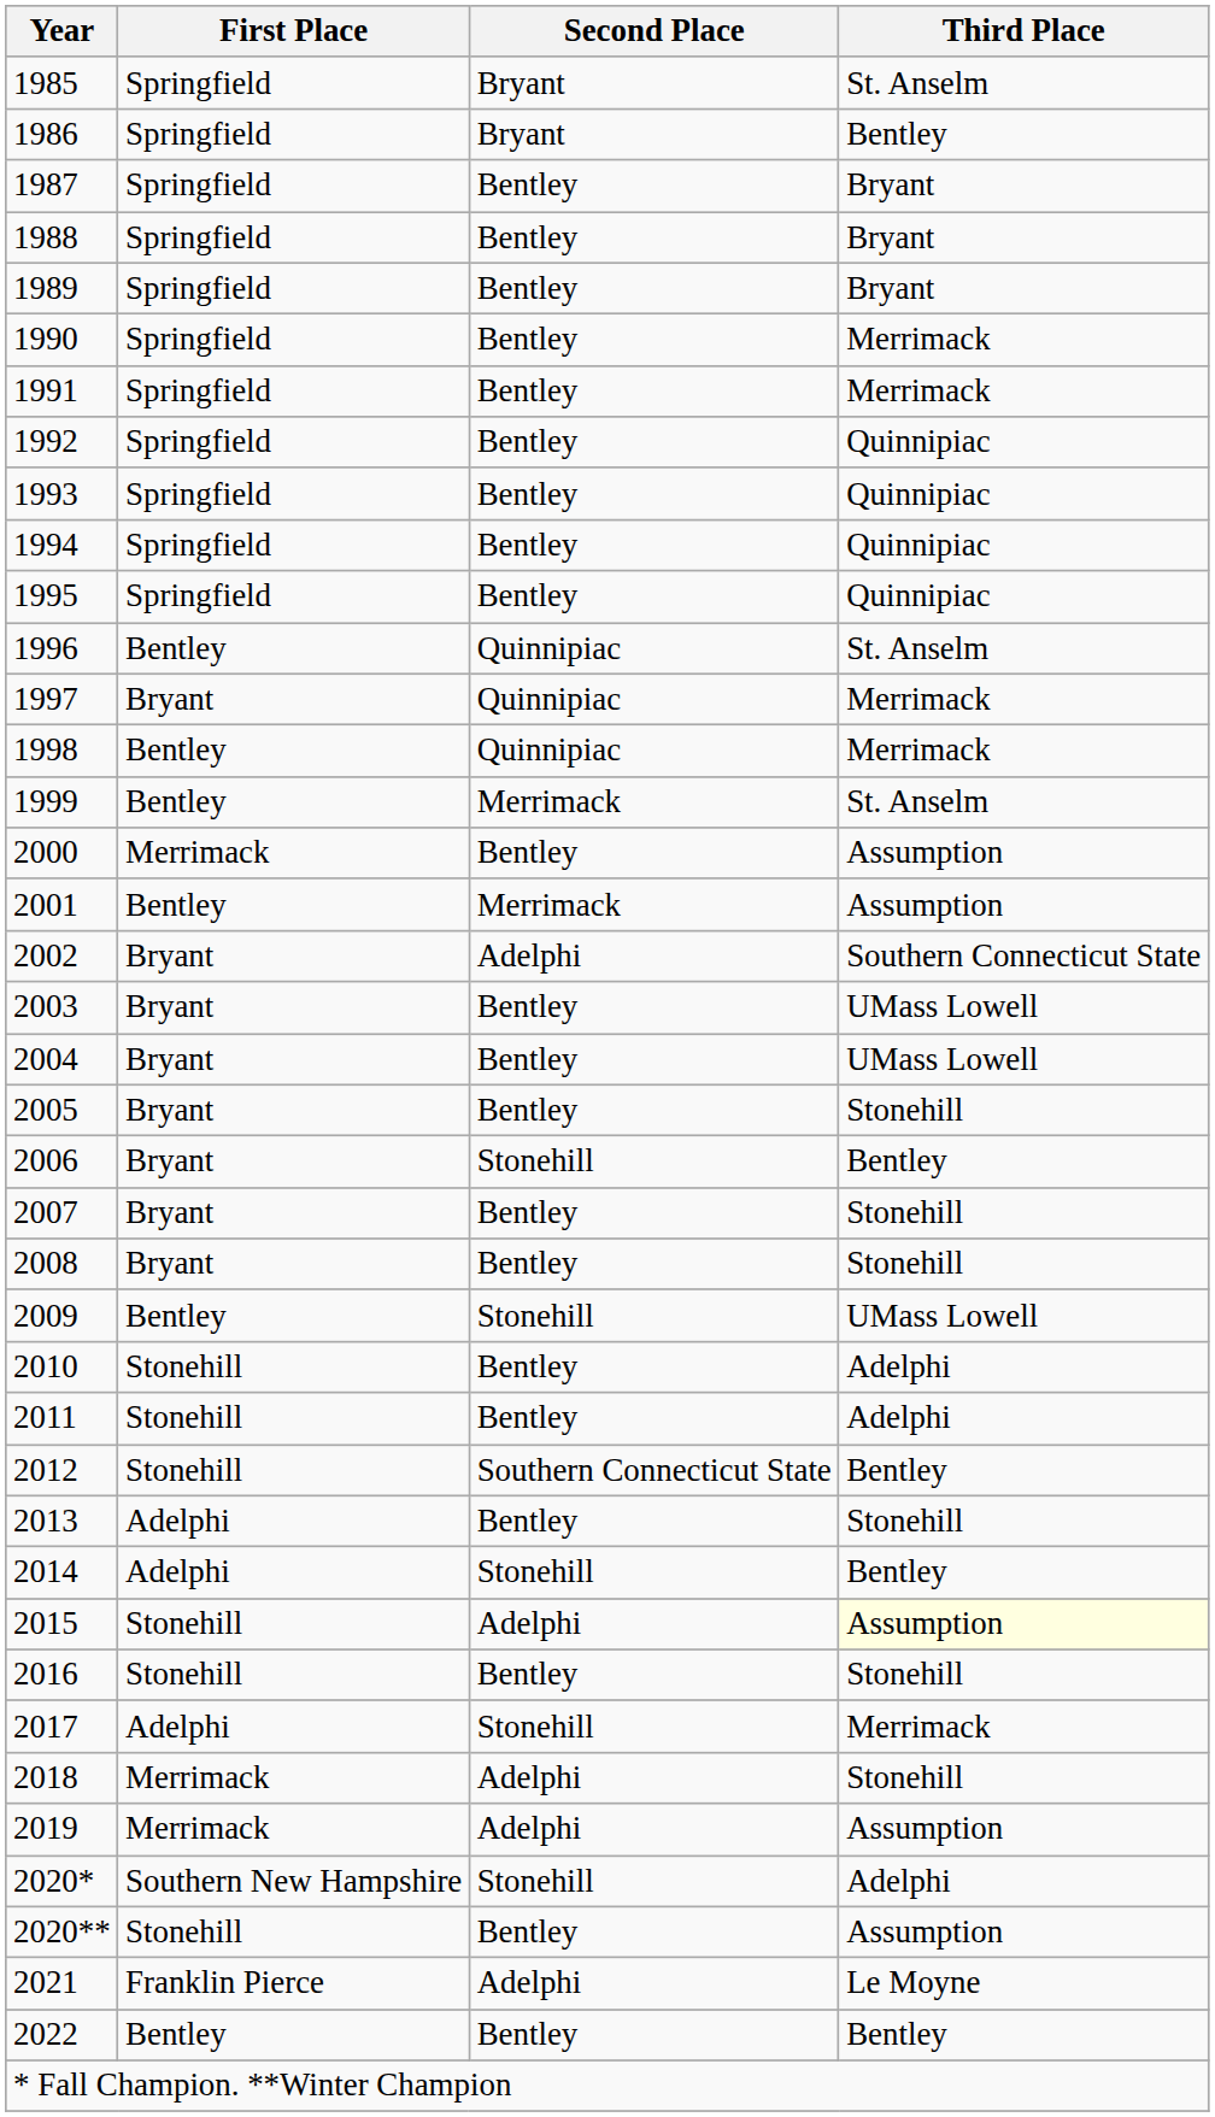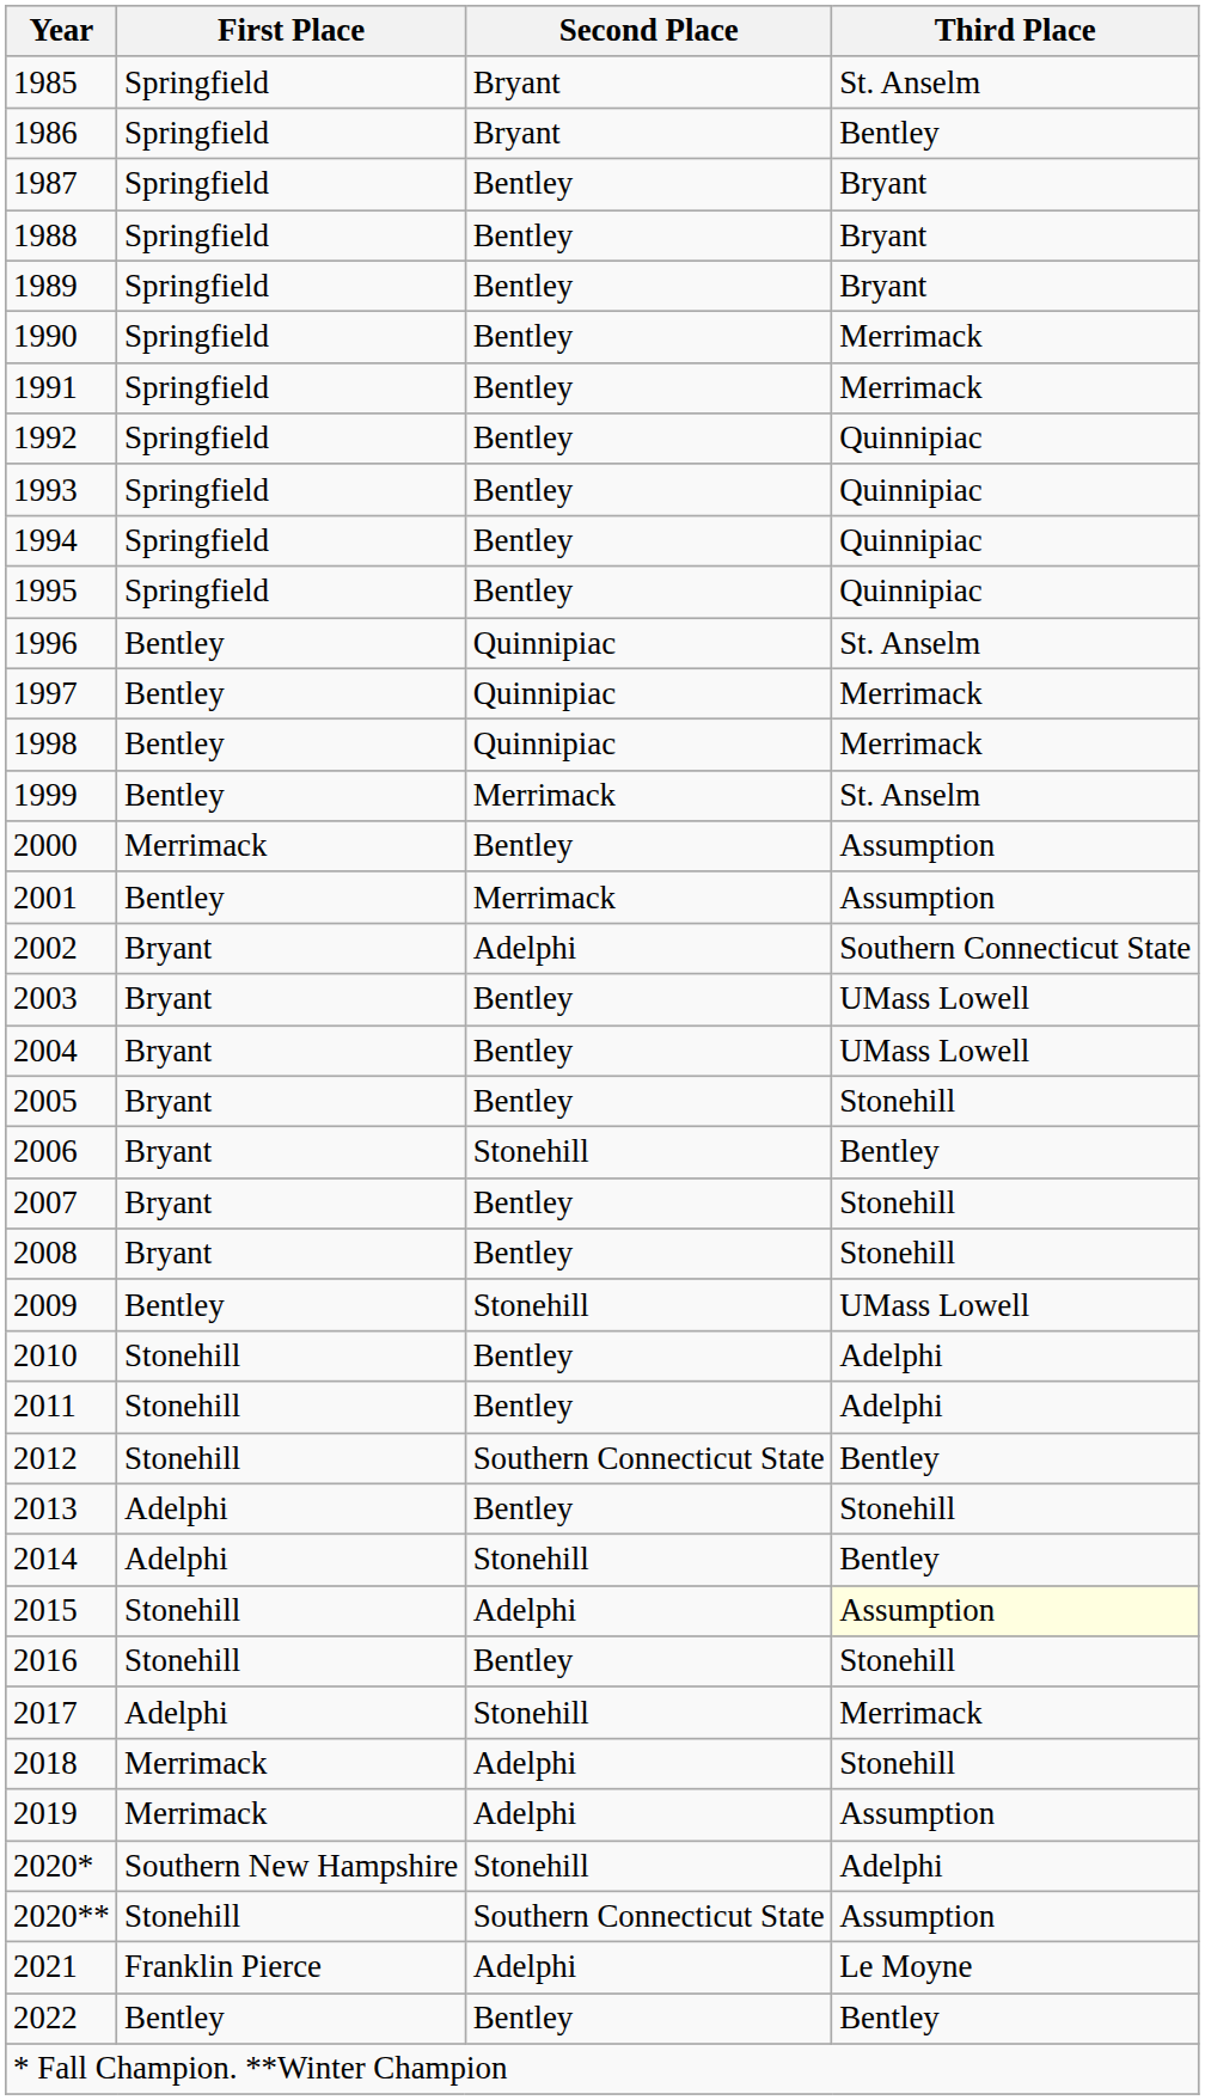1997 | First Place: Bryant -> Bentley
2020** | Second Place: Bentley -> Southern Connecticut State
